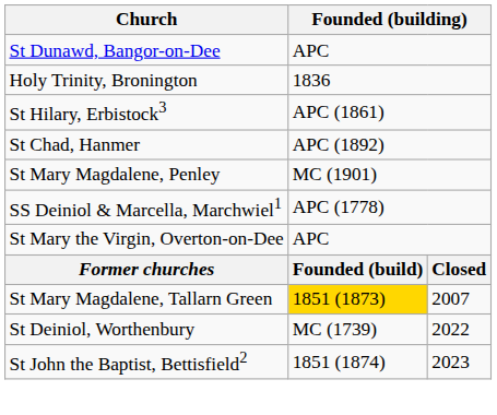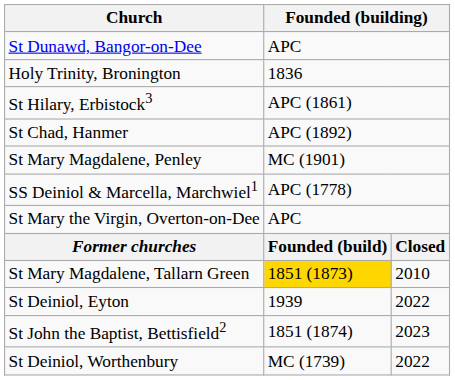St Mary Magdalene, Tallarn Green | column 3: 2007 -> 2010
+ row: St Deiniol, Eyton | 1939 | 2022
rows swapped: St John the Baptist, Bettisfield2 <-> St Deiniol, Worthenbury
